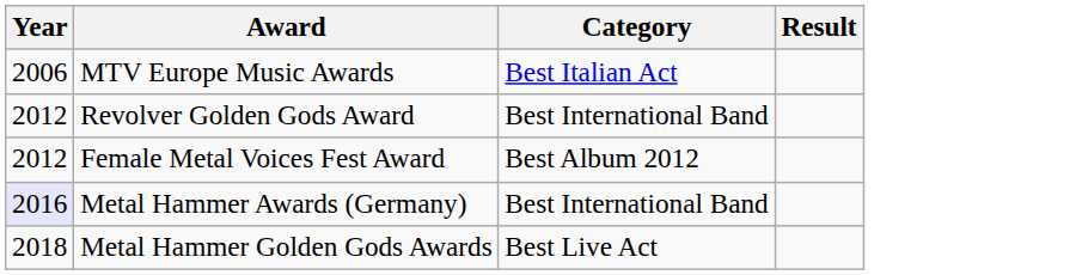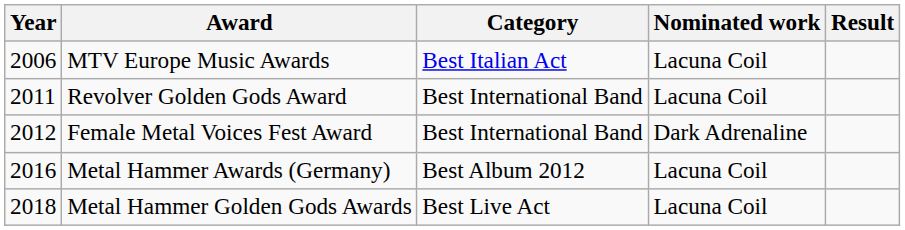+ column: Nominated work | Lacuna Coil | Lacuna Coil | Dark Adrenaline | Lacuna Coil | Lacuna Coil
Revolver Golden Gods Award | Year: 2012 -> 2011
Female Metal Voices Fest Award | Category: Best Album 2012 -> Best International Band
Metal Hammer Awards (Germany) | Year: lavender background -> no background
Metal Hammer Awards (Germany) | Category: Best International Band -> Best Album 2012
